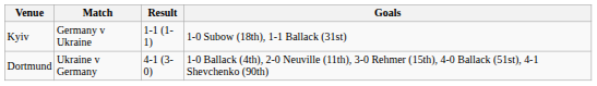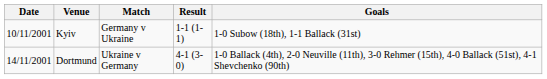+ column: Date | 10/11/2001 | 14/11/2001
